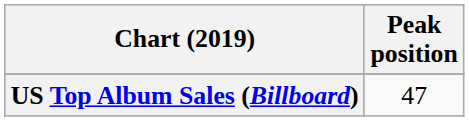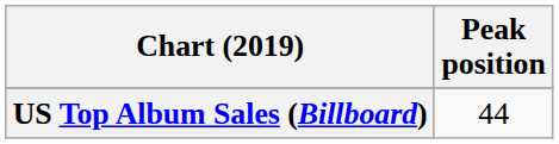US Top Album Sales (Billboard) | Peak position: 47 -> 44
